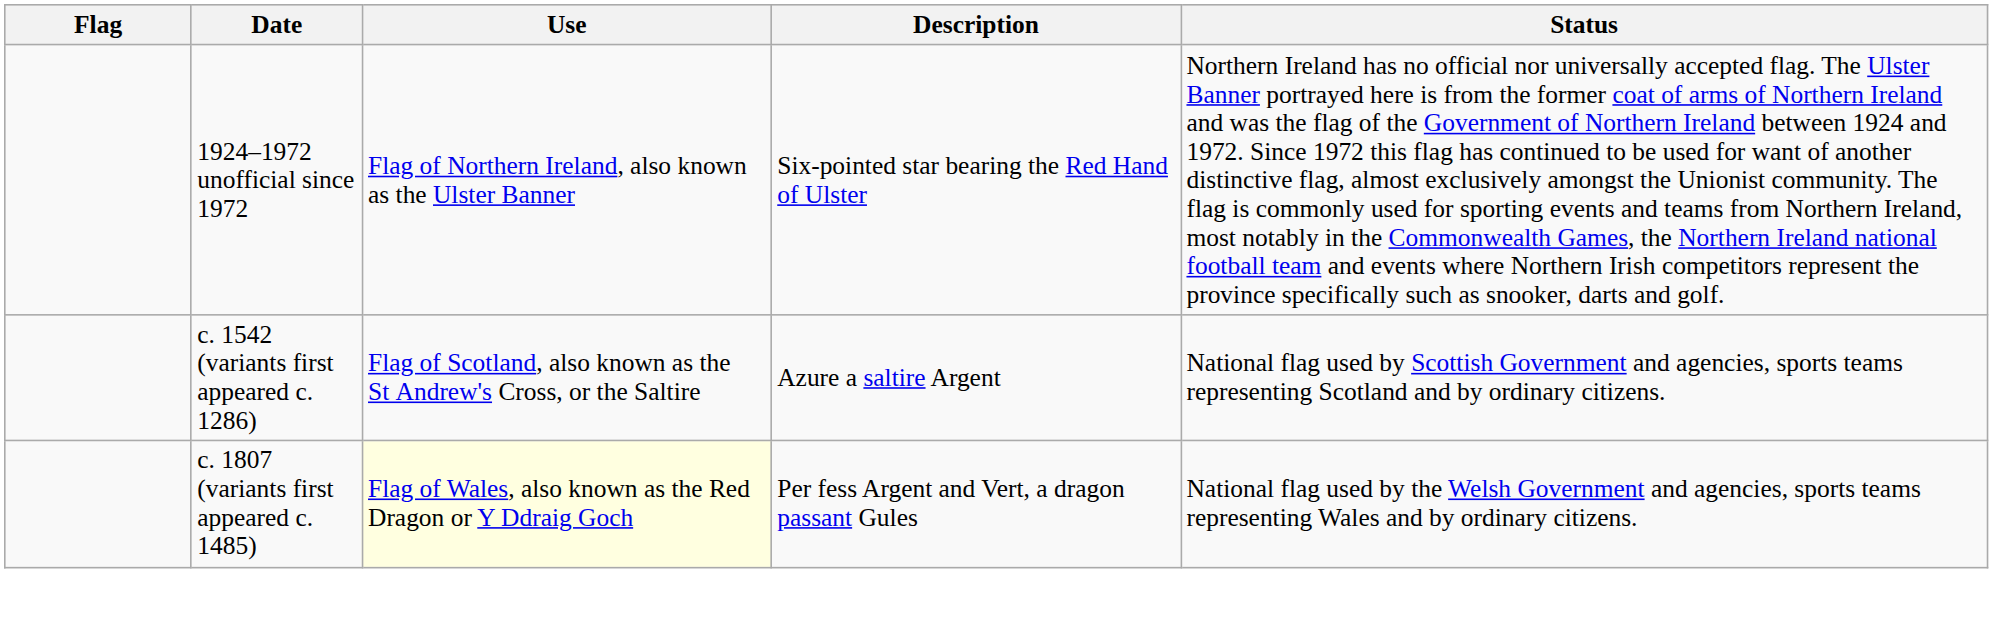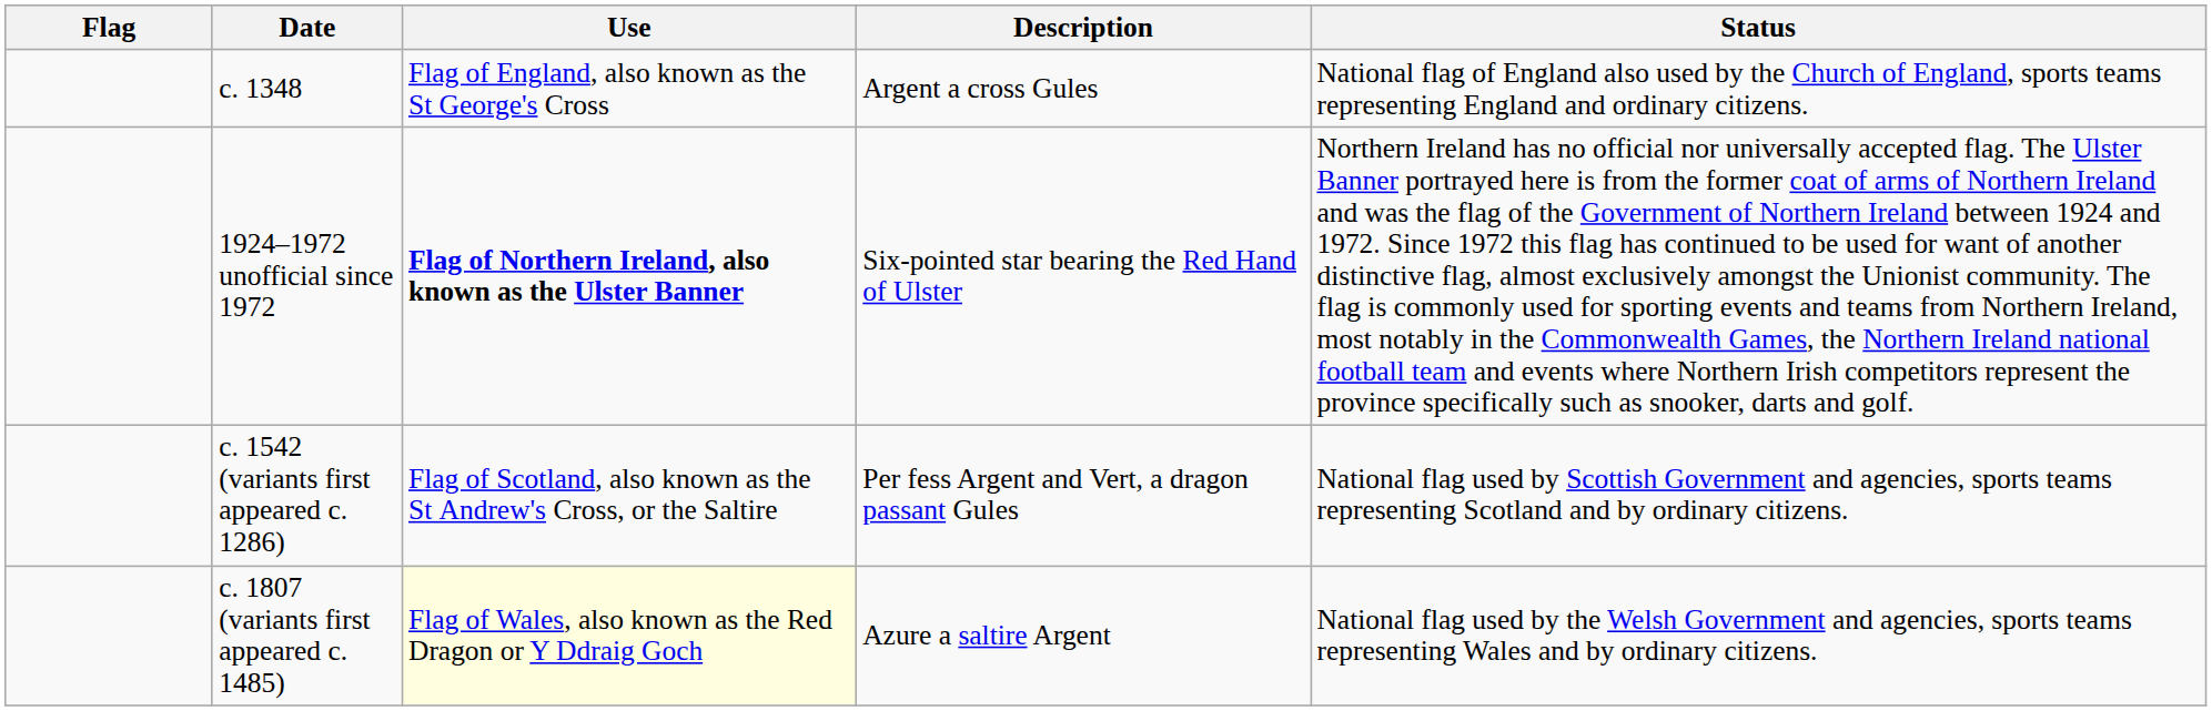+ row: c. 1348 | Flag of England, also known as the St George's Cross | Argent a cross Gules | National flag of England also used by the Church of England, sports teams representing England and ordinary citizens.
1924–1972 unofficial since 1972 | Use: normal -> bold
c. 1542 (variants first appeared c. 1286) | Description: Azure a saltire Argent -> Per fess Argent and Vert, a dragon passant Gules
c. 1807 (variants first appeared c. 1485) | Description: Per fess Argent and Vert, a dragon passant Gules -> Azure a saltire Argent
